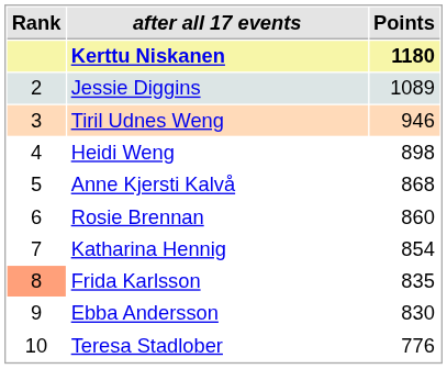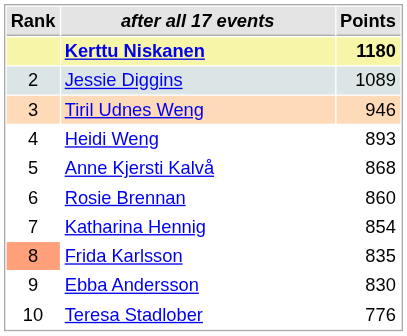Heidi Weng | Points: 898 -> 893
